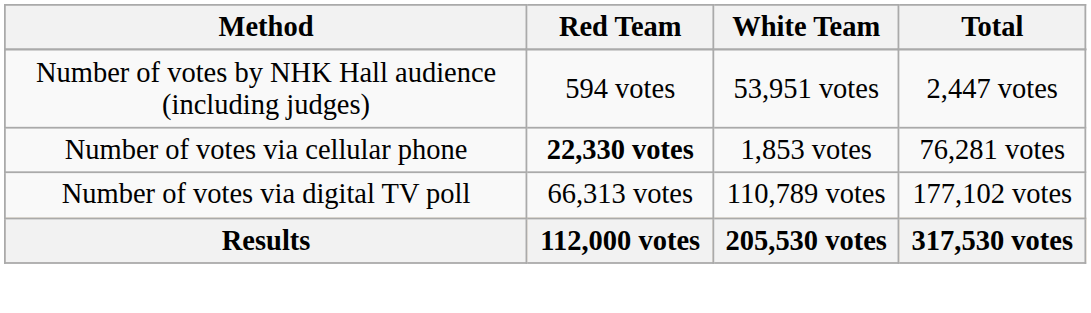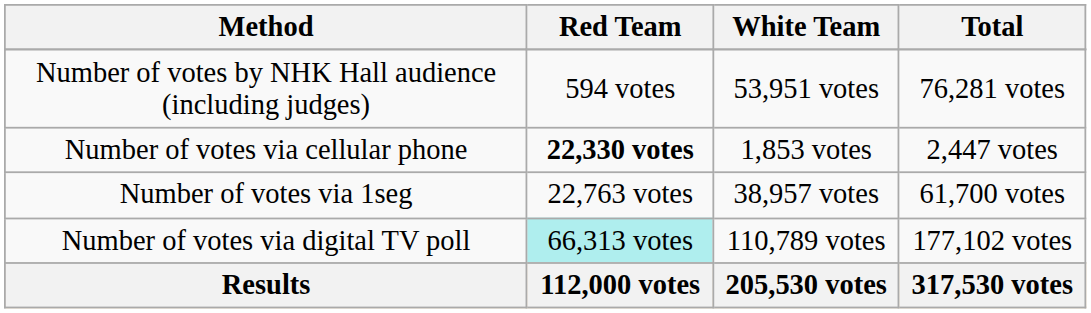Number of votes by NHK Hall audience (including judges) | Total: 2,447 votes -> 76,281 votes
Number of votes via cellular phone | Total: 76,281 votes -> 2,447 votes
+ row: Number of votes via 1seg | 22,763 votes | 38,957 votes | 61,700 votes
Number of votes via digital TV poll | Red Team: no background -> paleturquoise background
